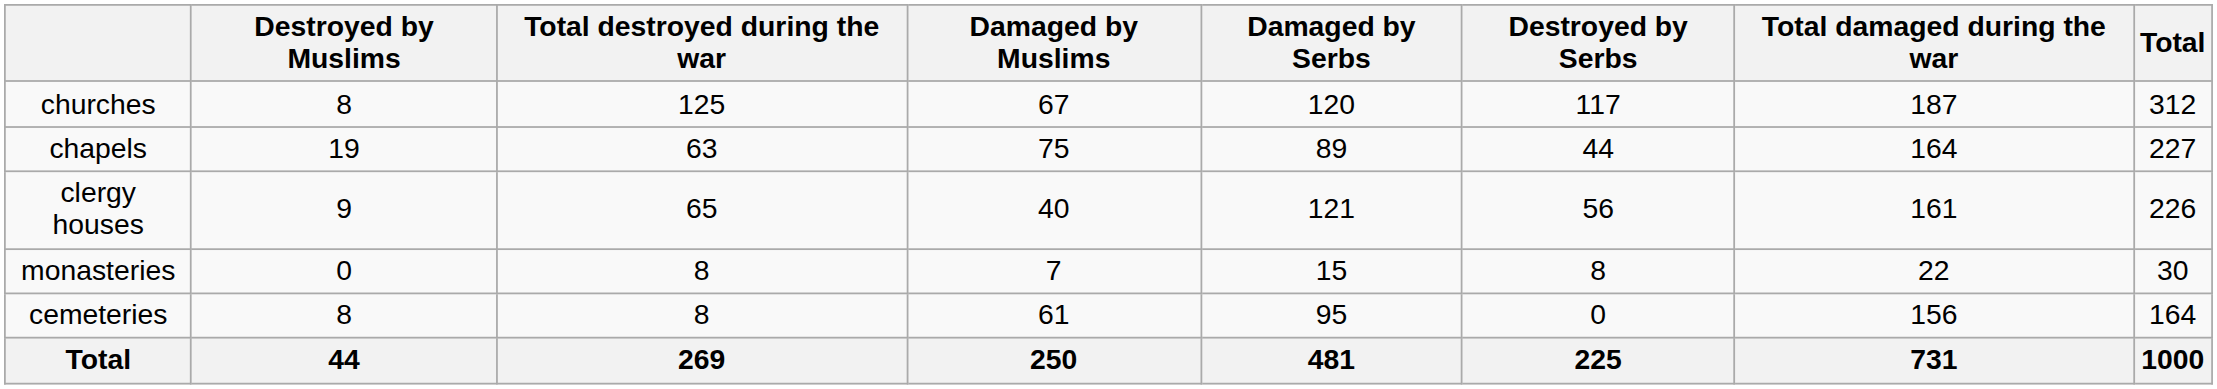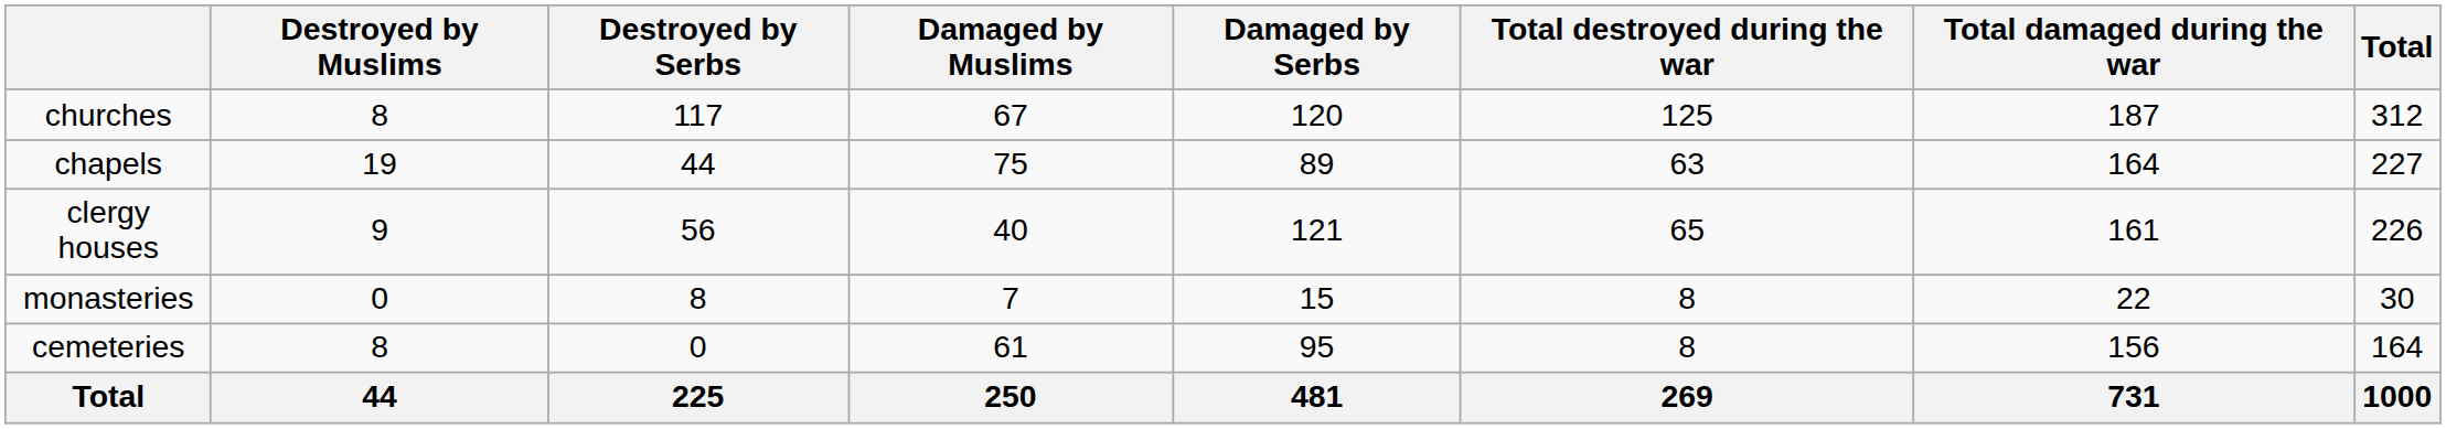columns swapped: Destroyed by Serbs <-> Total destroyed during the war
